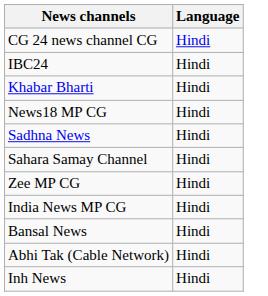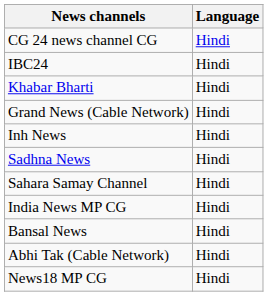+ row: Grand News (Cable Network) | Hindi
rows swapped: News18 MP CG <-> Inh News
- row: Zee MP CG | Hindi
